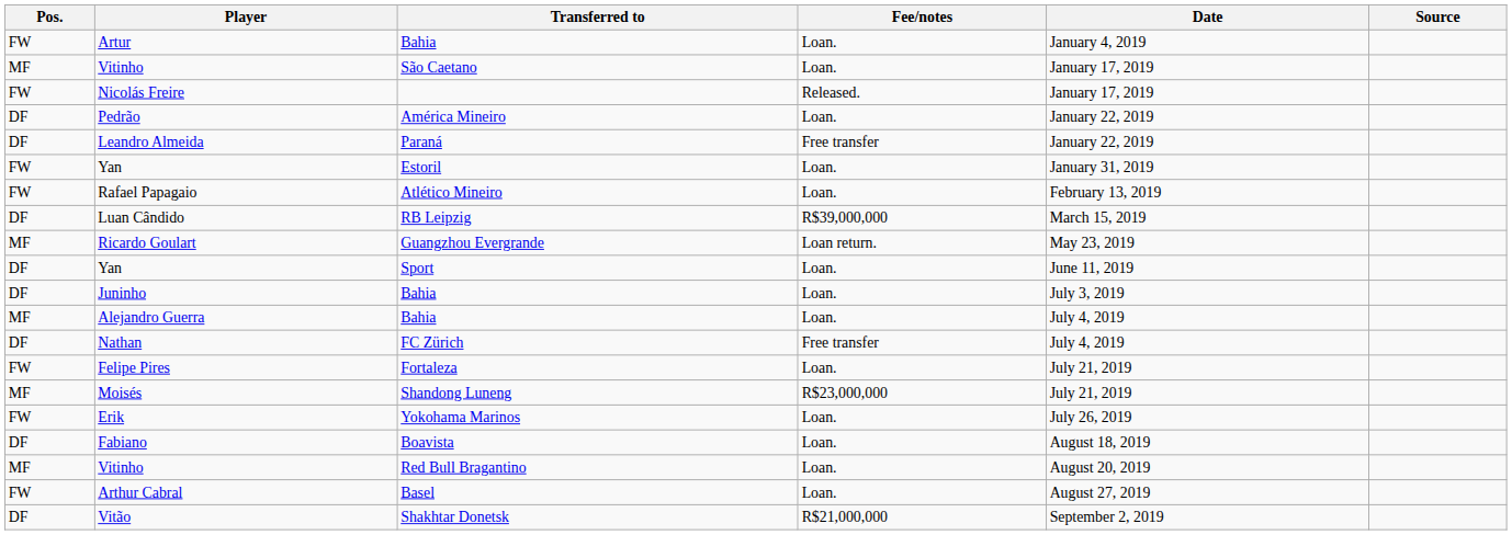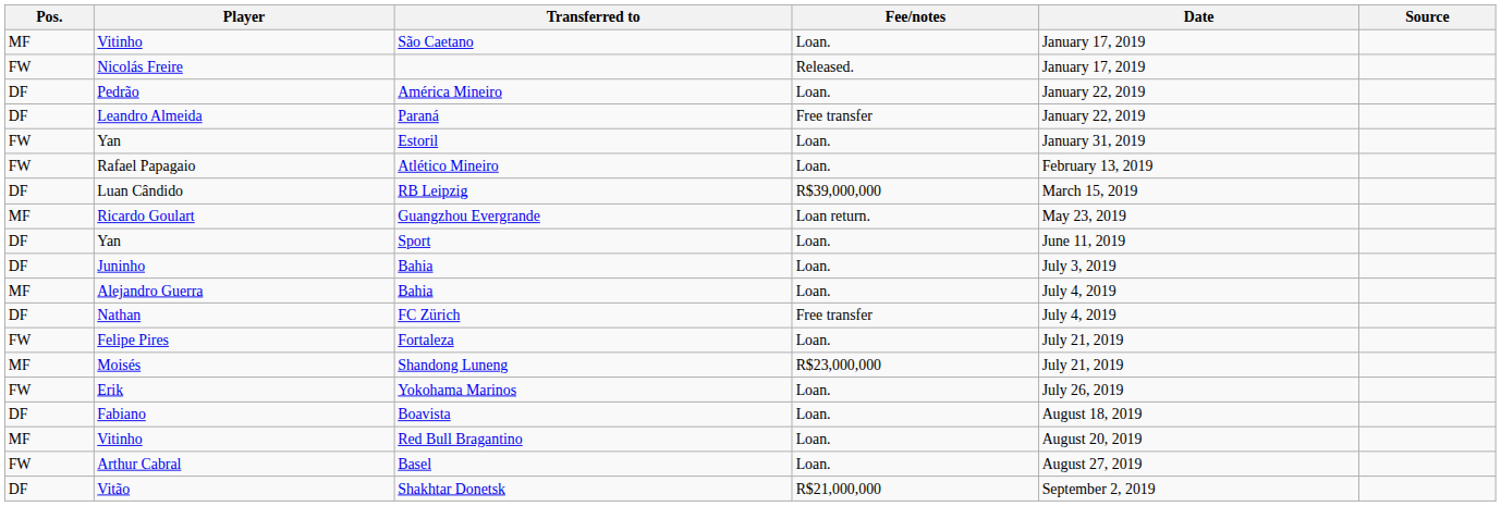- row: FW | Artur | Bahia | Loan. | January 4, 2019
